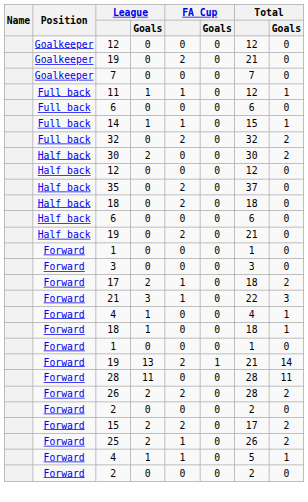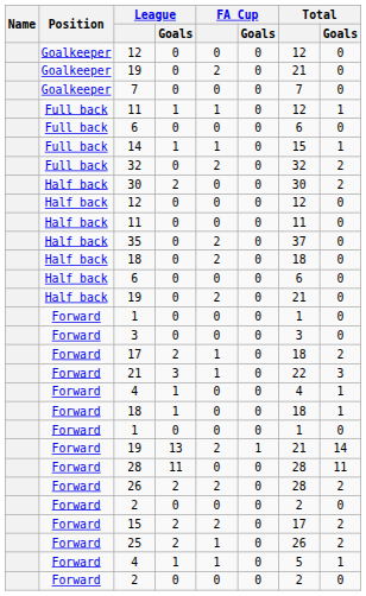+ row: Half back | 11 | 0 | 0 | 0 | 11 | 0
